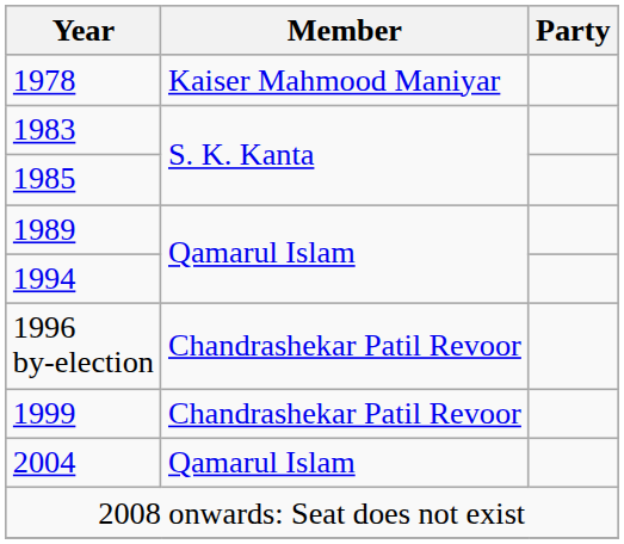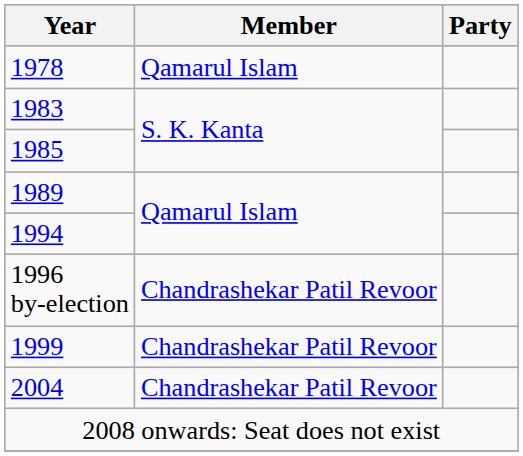1978 | Member: Kaiser Mahmood Maniyar -> Qamarul Islam
2004 | Member: Qamarul Islam -> Chandrashekar Patil Revoor
